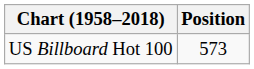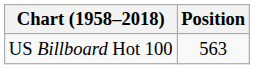US Billboard Hot 100 | Position: 573 -> 563
